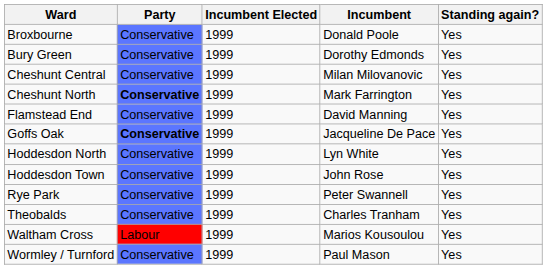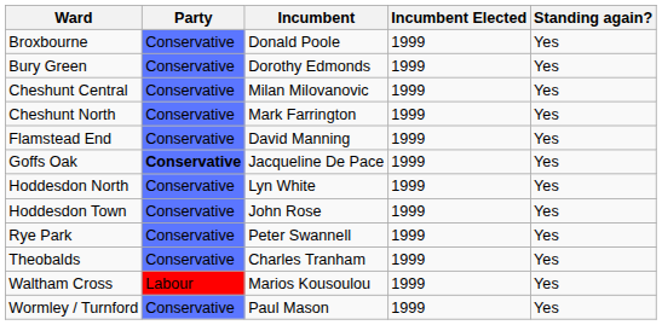columns swapped: Incumbent Elected <-> Incumbent
Cheshunt North | Party: bold -> normal
